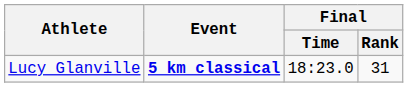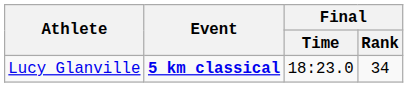Lucy Glanville | Final / Rank: 31 -> 34
